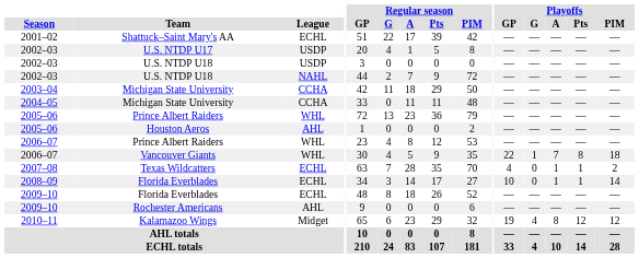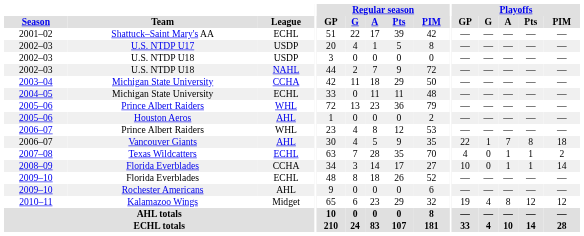2004–05 / Michigan State University | League: CCHA -> ECHL
Vancouver Giants | League: WHL -> AHL
2008–09 / Florida Everblades | League: ECHL -> CCHA
